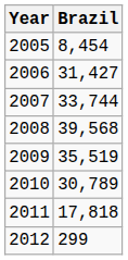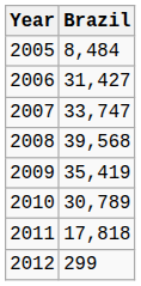2005 | column 2: 8,454 -> 8,484
2007 | column 2: 33,744 -> 33,747
2009 | column 2: 35,519 -> 35,419
